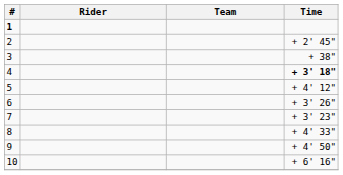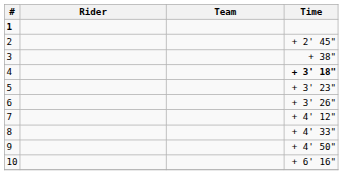5 | Time: + 4' 12" -> + 3' 23"
7 | Time: + 3' 23" -> + 4' 12"
